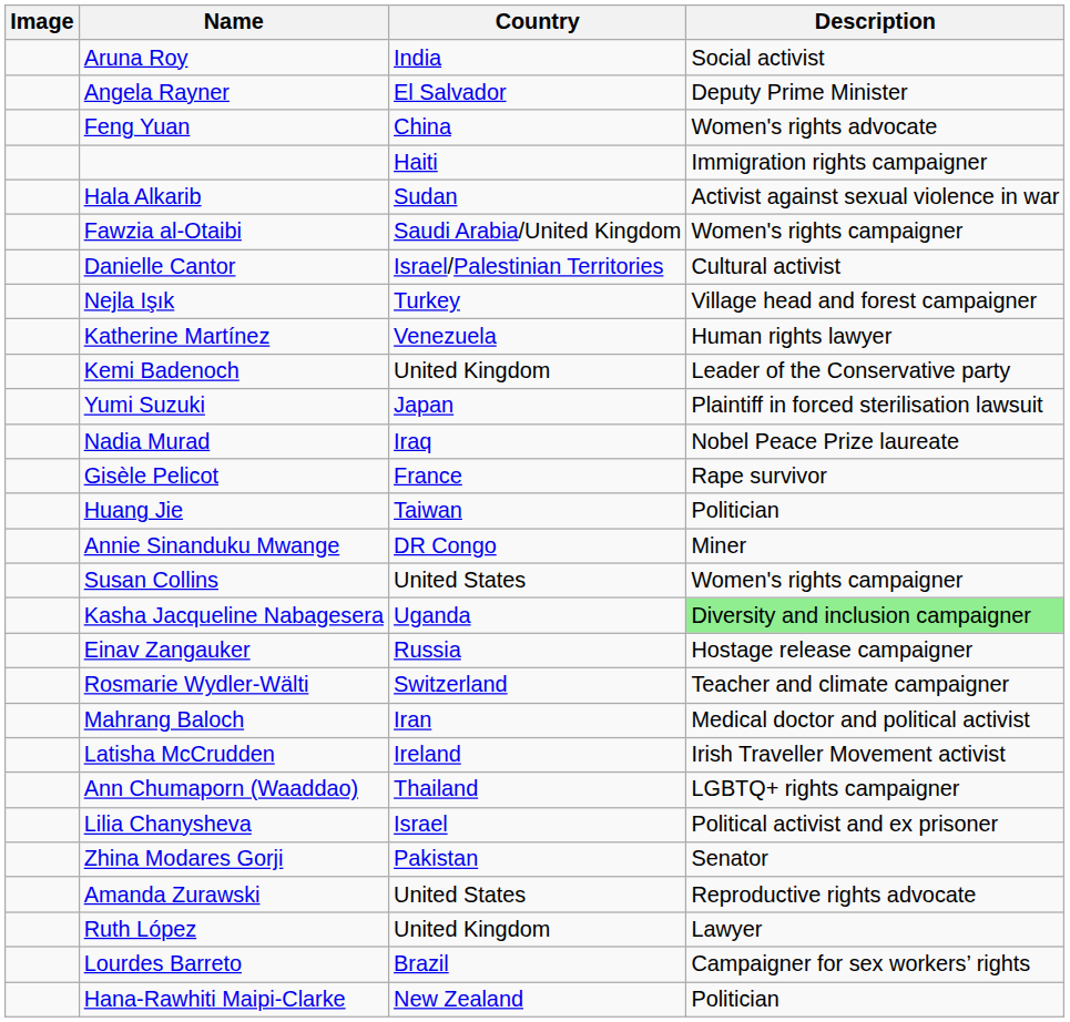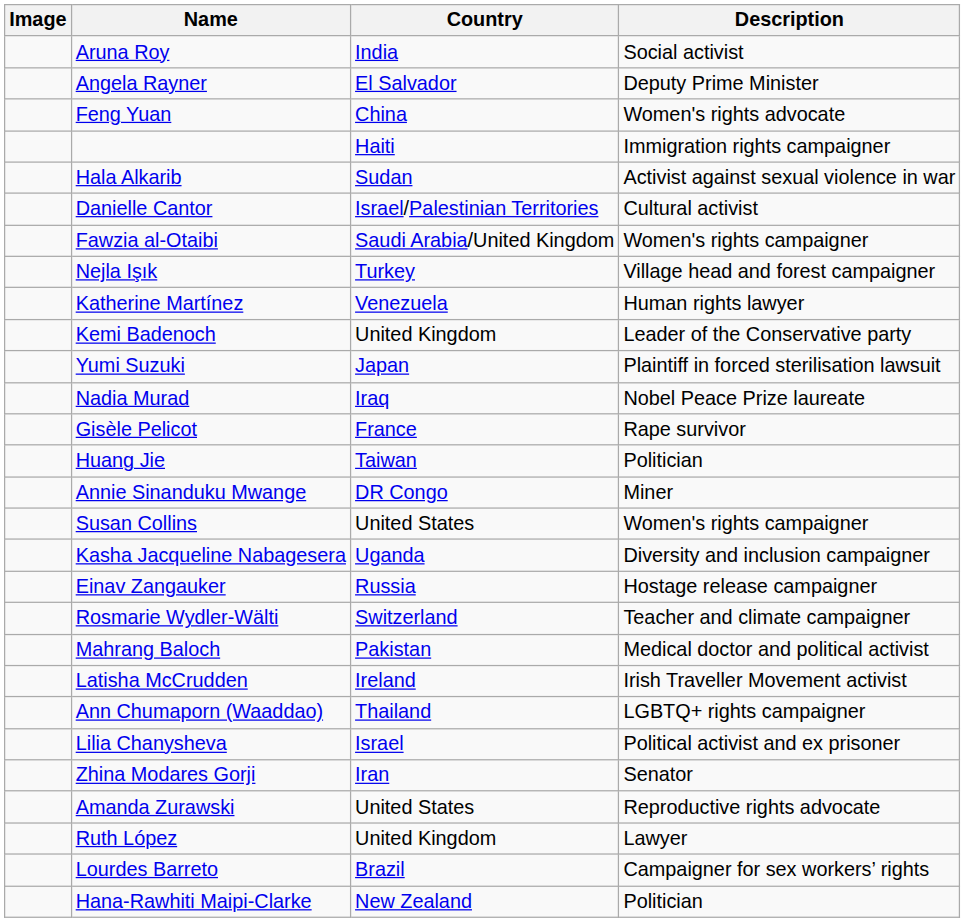rows swapped: Danielle Cantor <-> Fawzia al-Otaibi
Kasha Jacqueline Nabagesera | Description: lightgreen background -> no background
Mahrang Baloch | Country: Iran -> Pakistan
Zhina Modares Gorji | Country: Pakistan -> Iran
